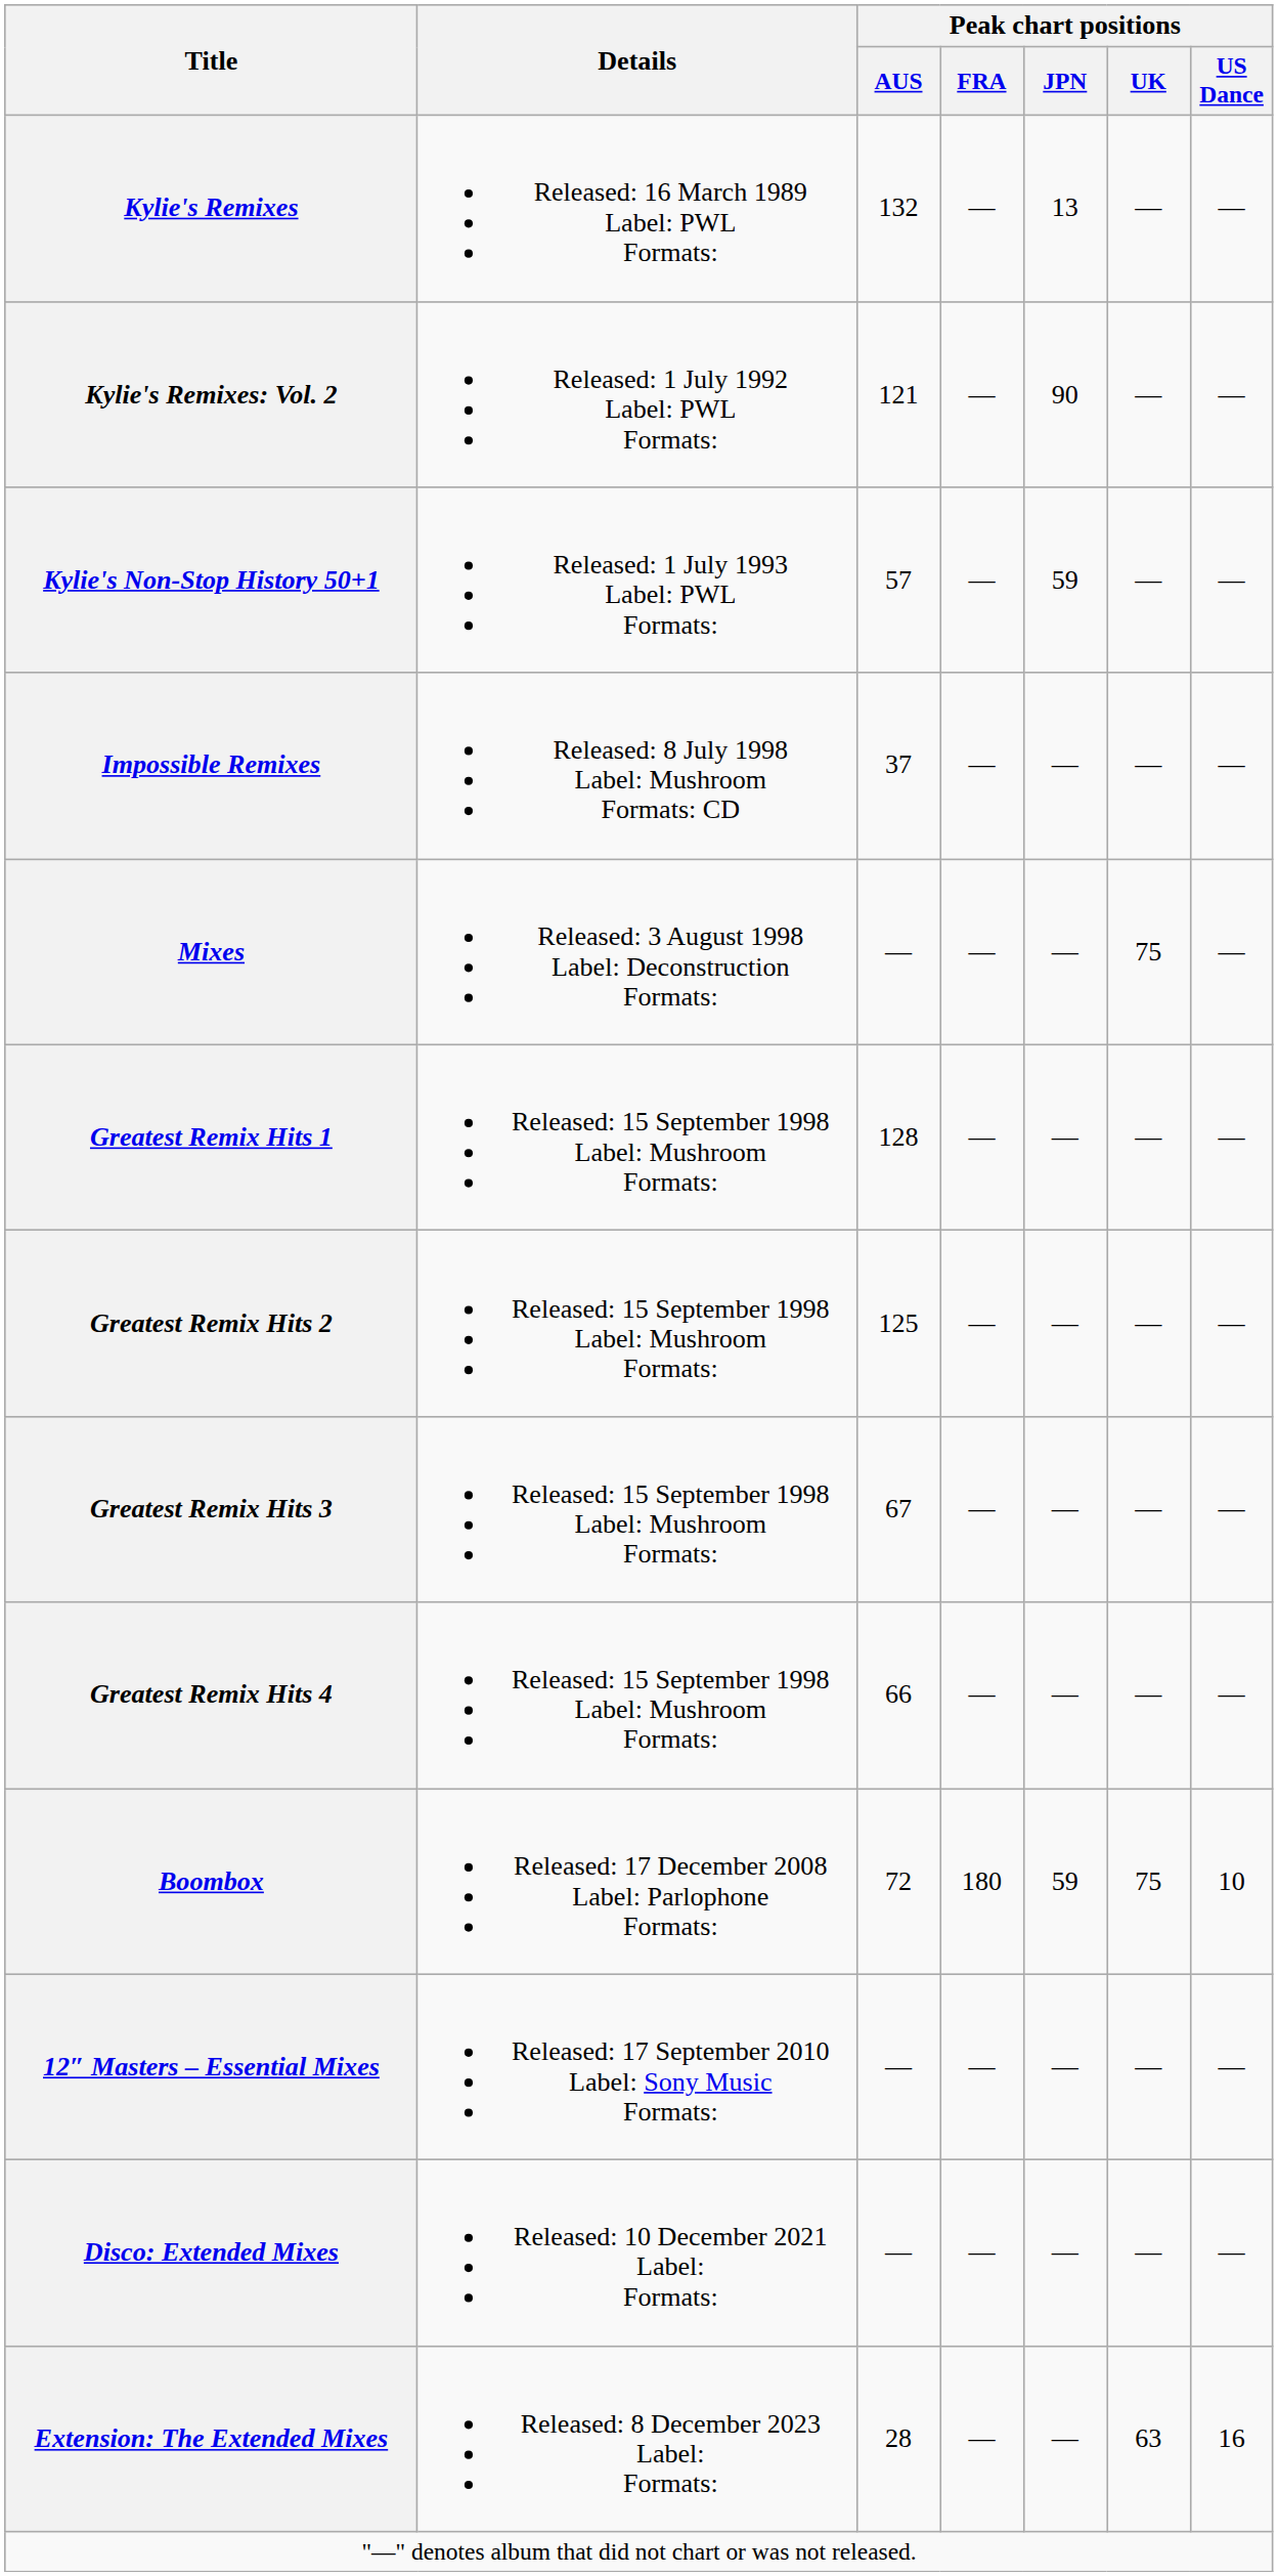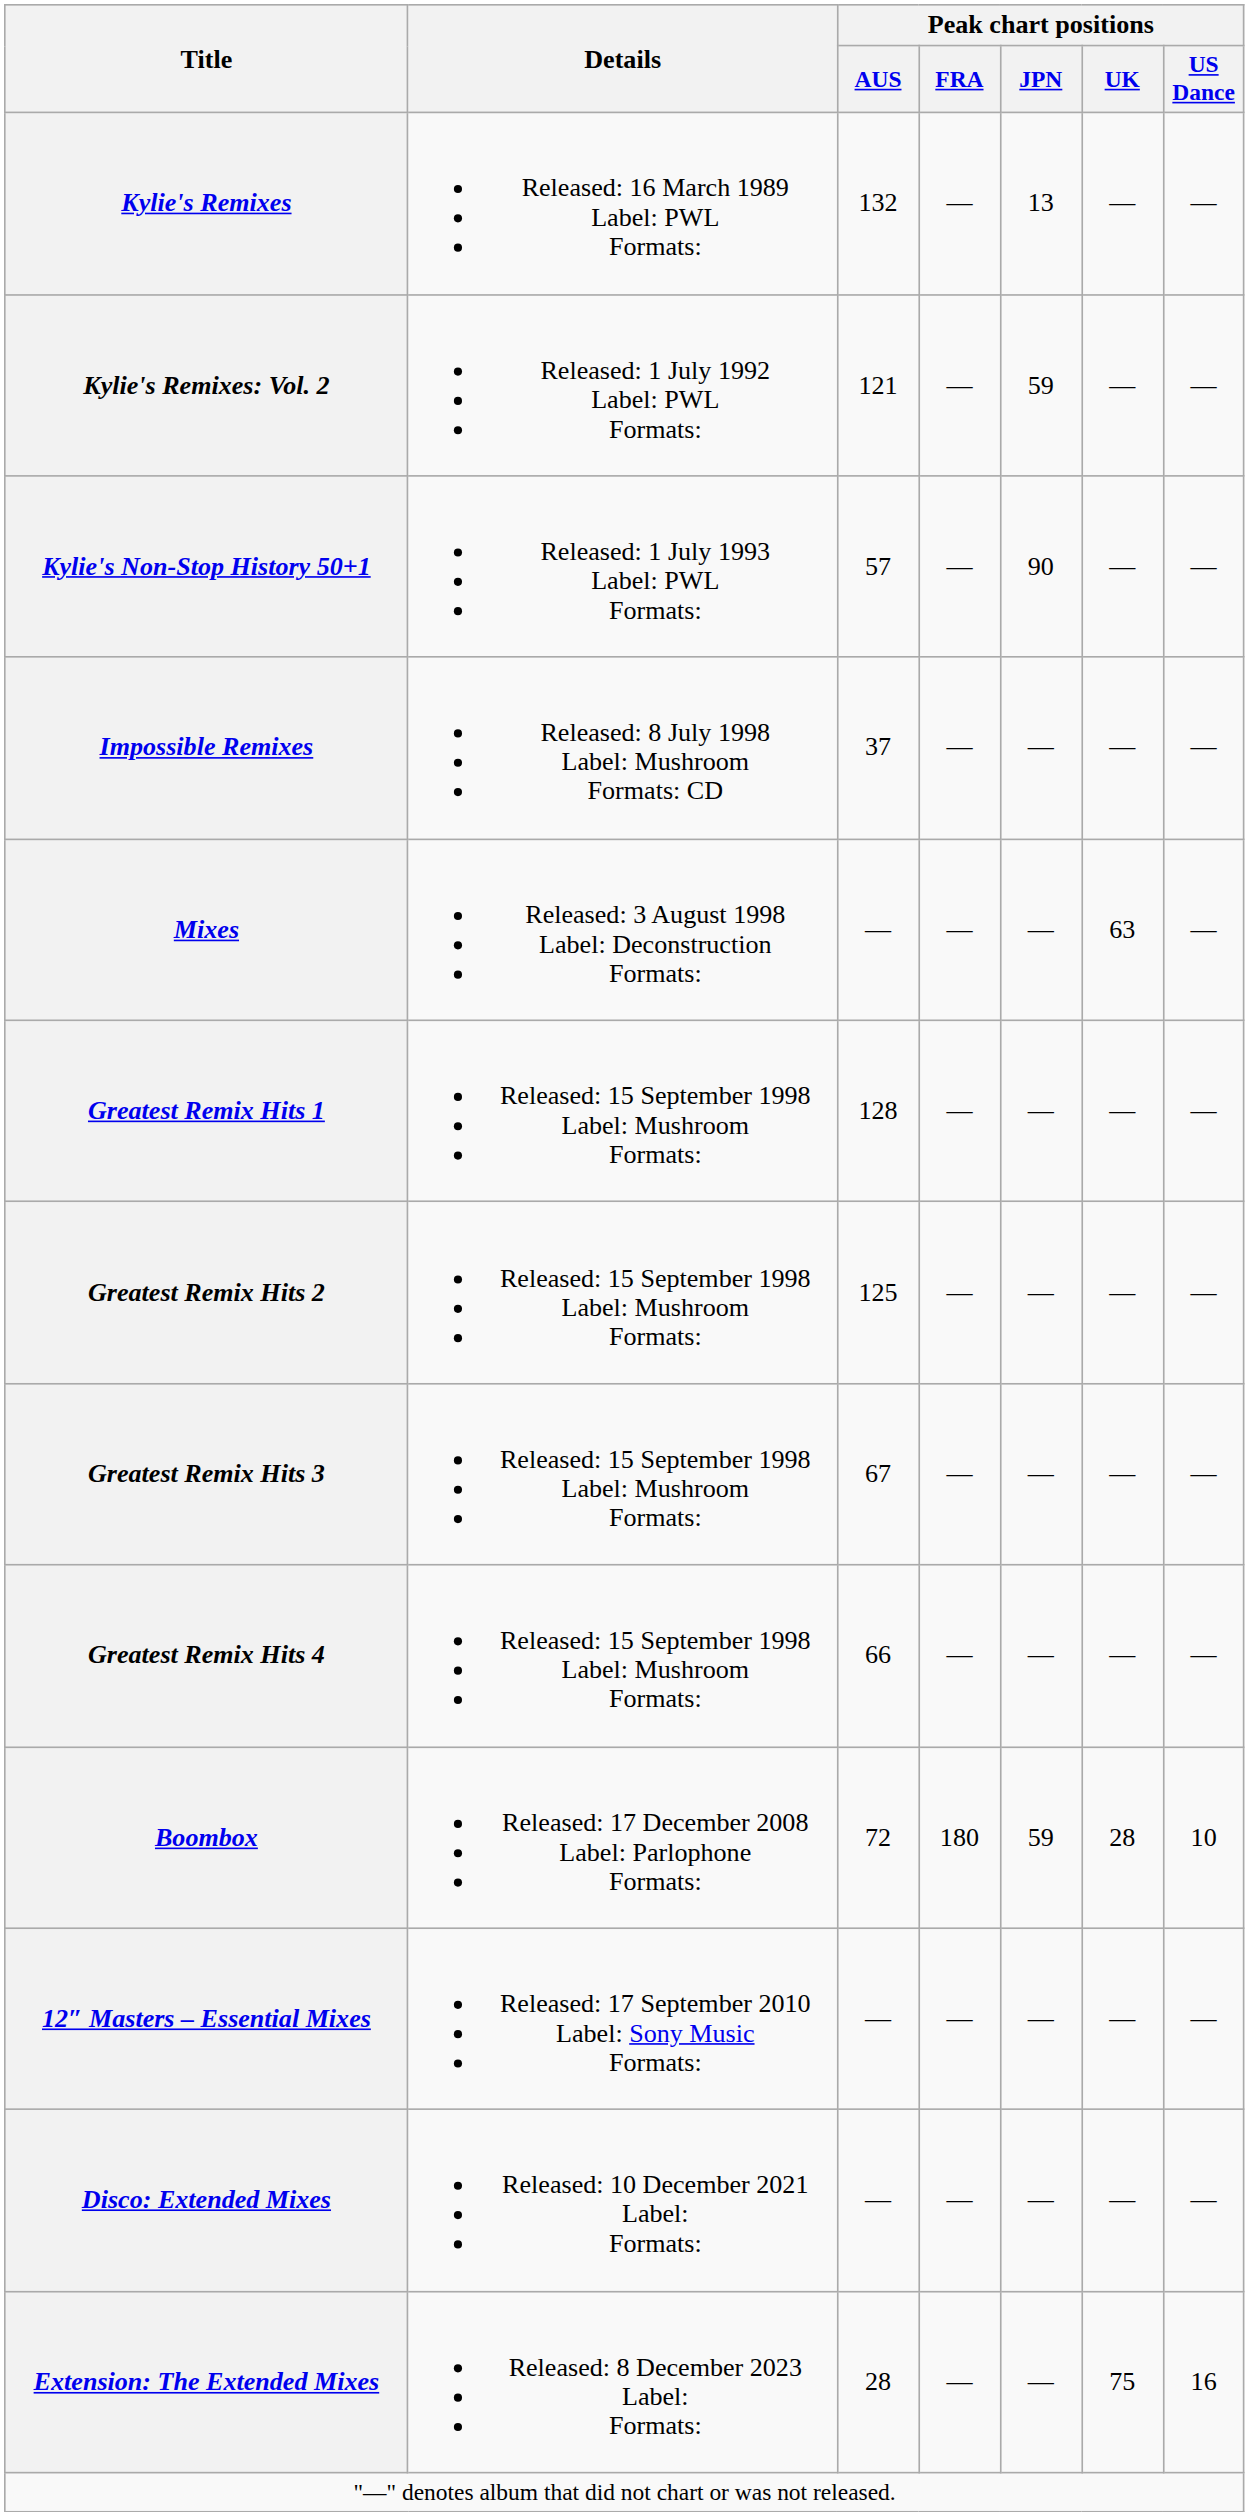Kylie's Remixes: Vol. 2 | Peak chart positions / JPN: 90 -> 59
Kylie's Non-Stop History 50+1 | Peak chart positions / JPN: 59 -> 90
Mixes | Peak chart positions / UK: 75 -> 63
Boombox | Peak chart positions / UK: 75 -> 28
Extension: The Extended Mixes | Peak chart positions / UK: 63 -> 75
